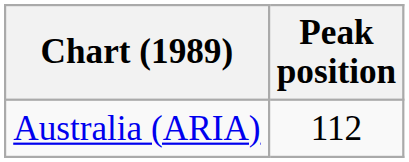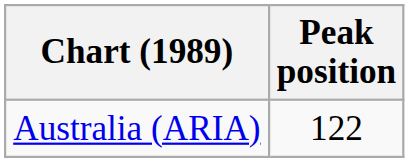Australia (ARIA) | Peak position: 112 -> 122
